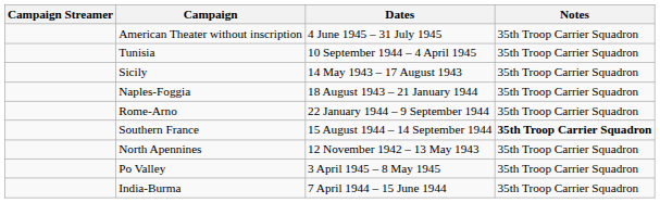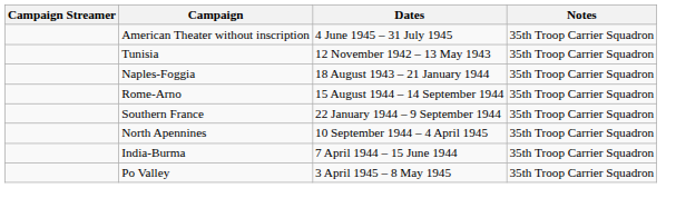Tunisia | Dates: 10 September 1944 – 4 April 1945 -> 12 November 1942 – 13 May 1943
- row: Sicily | 14 May 1943 – 17 August 1943 | 35th Troop Carrier Squadron
Rome-Arno | Dates: 22 January 1944 – 9 September 1944 -> 15 August 1944 – 14 September 1944
Southern France | Dates: 15 August 1944 – 14 September 1944 -> 22 January 1944 – 9 September 1944
Southern France | Notes: bold -> normal
North Apennines | Dates: 12 November 1942 – 13 May 1943 -> 10 September 1944 – 4 April 1945
rows swapped: Po Valley <-> India-Burma
